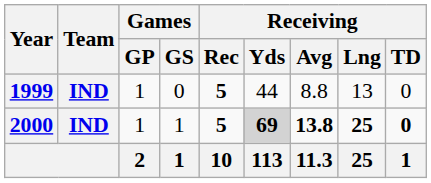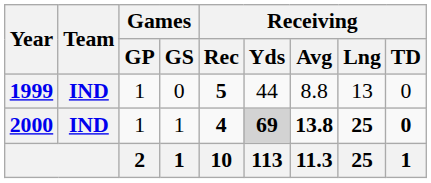2000 | Receiving / Rec: 5 -> 4
